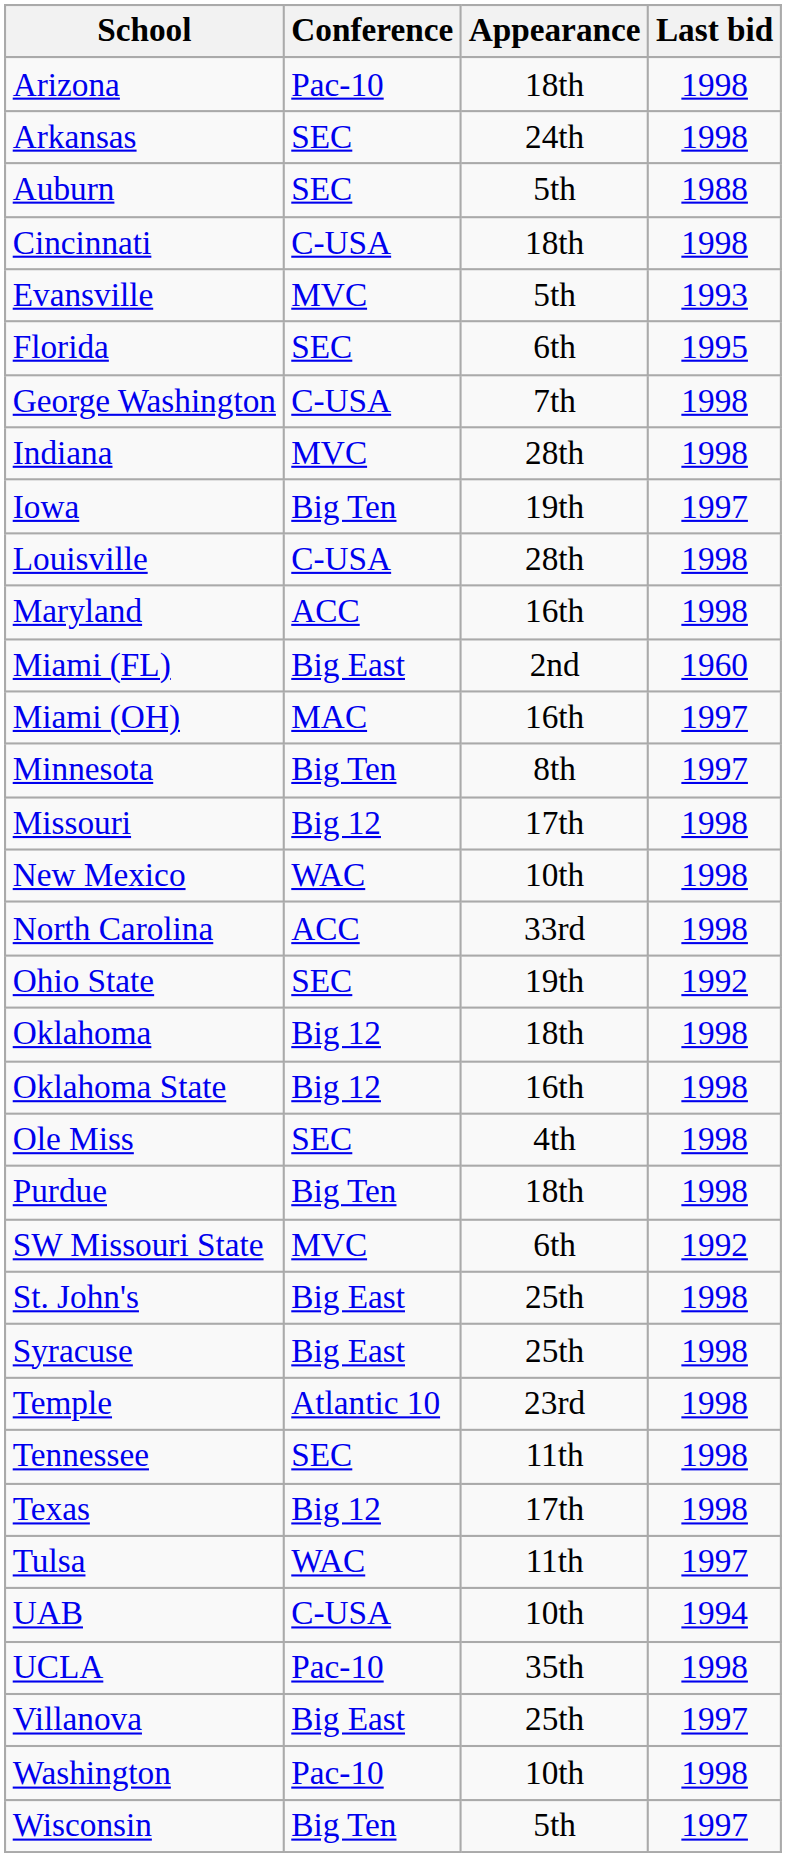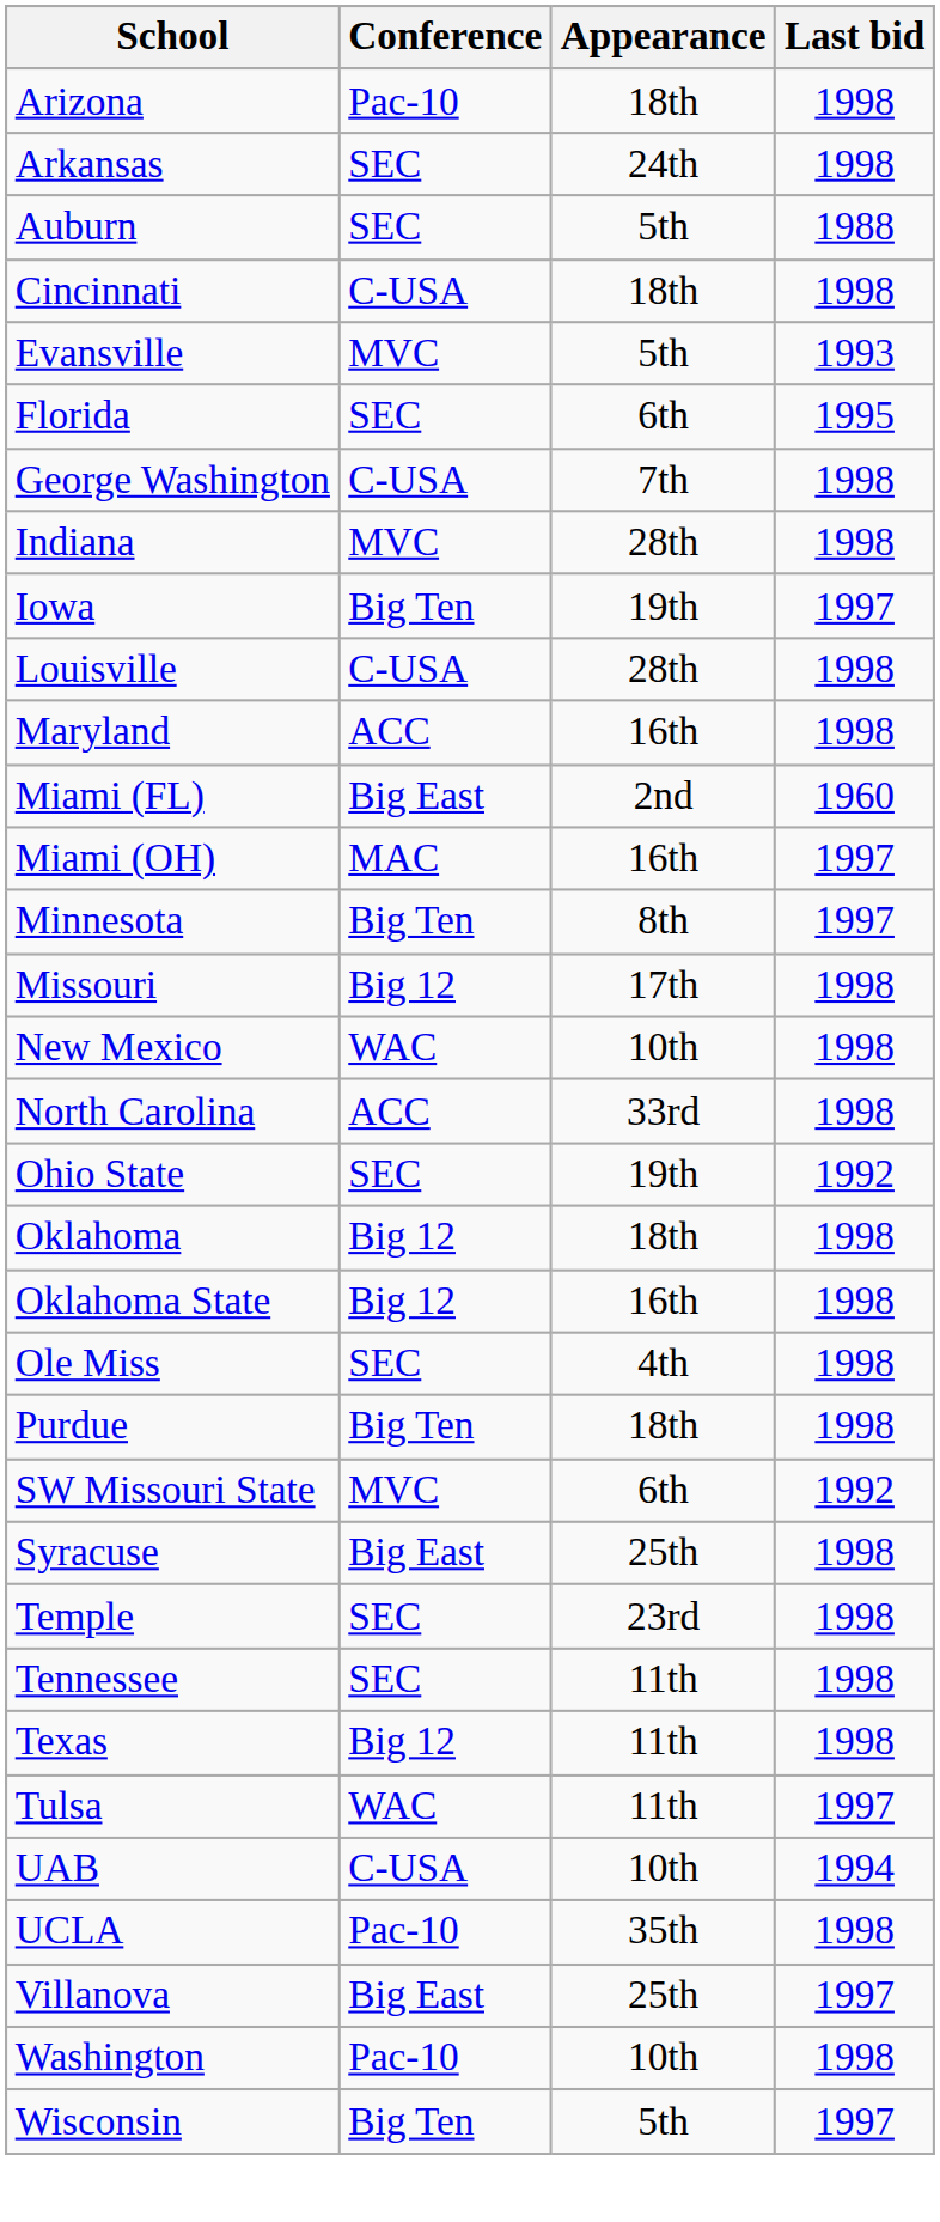- row: St. John's | Big East | 25th | 1998
Temple | Conference: Atlantic 10 -> SEC
Texas | Appearance: 17th -> 11th
